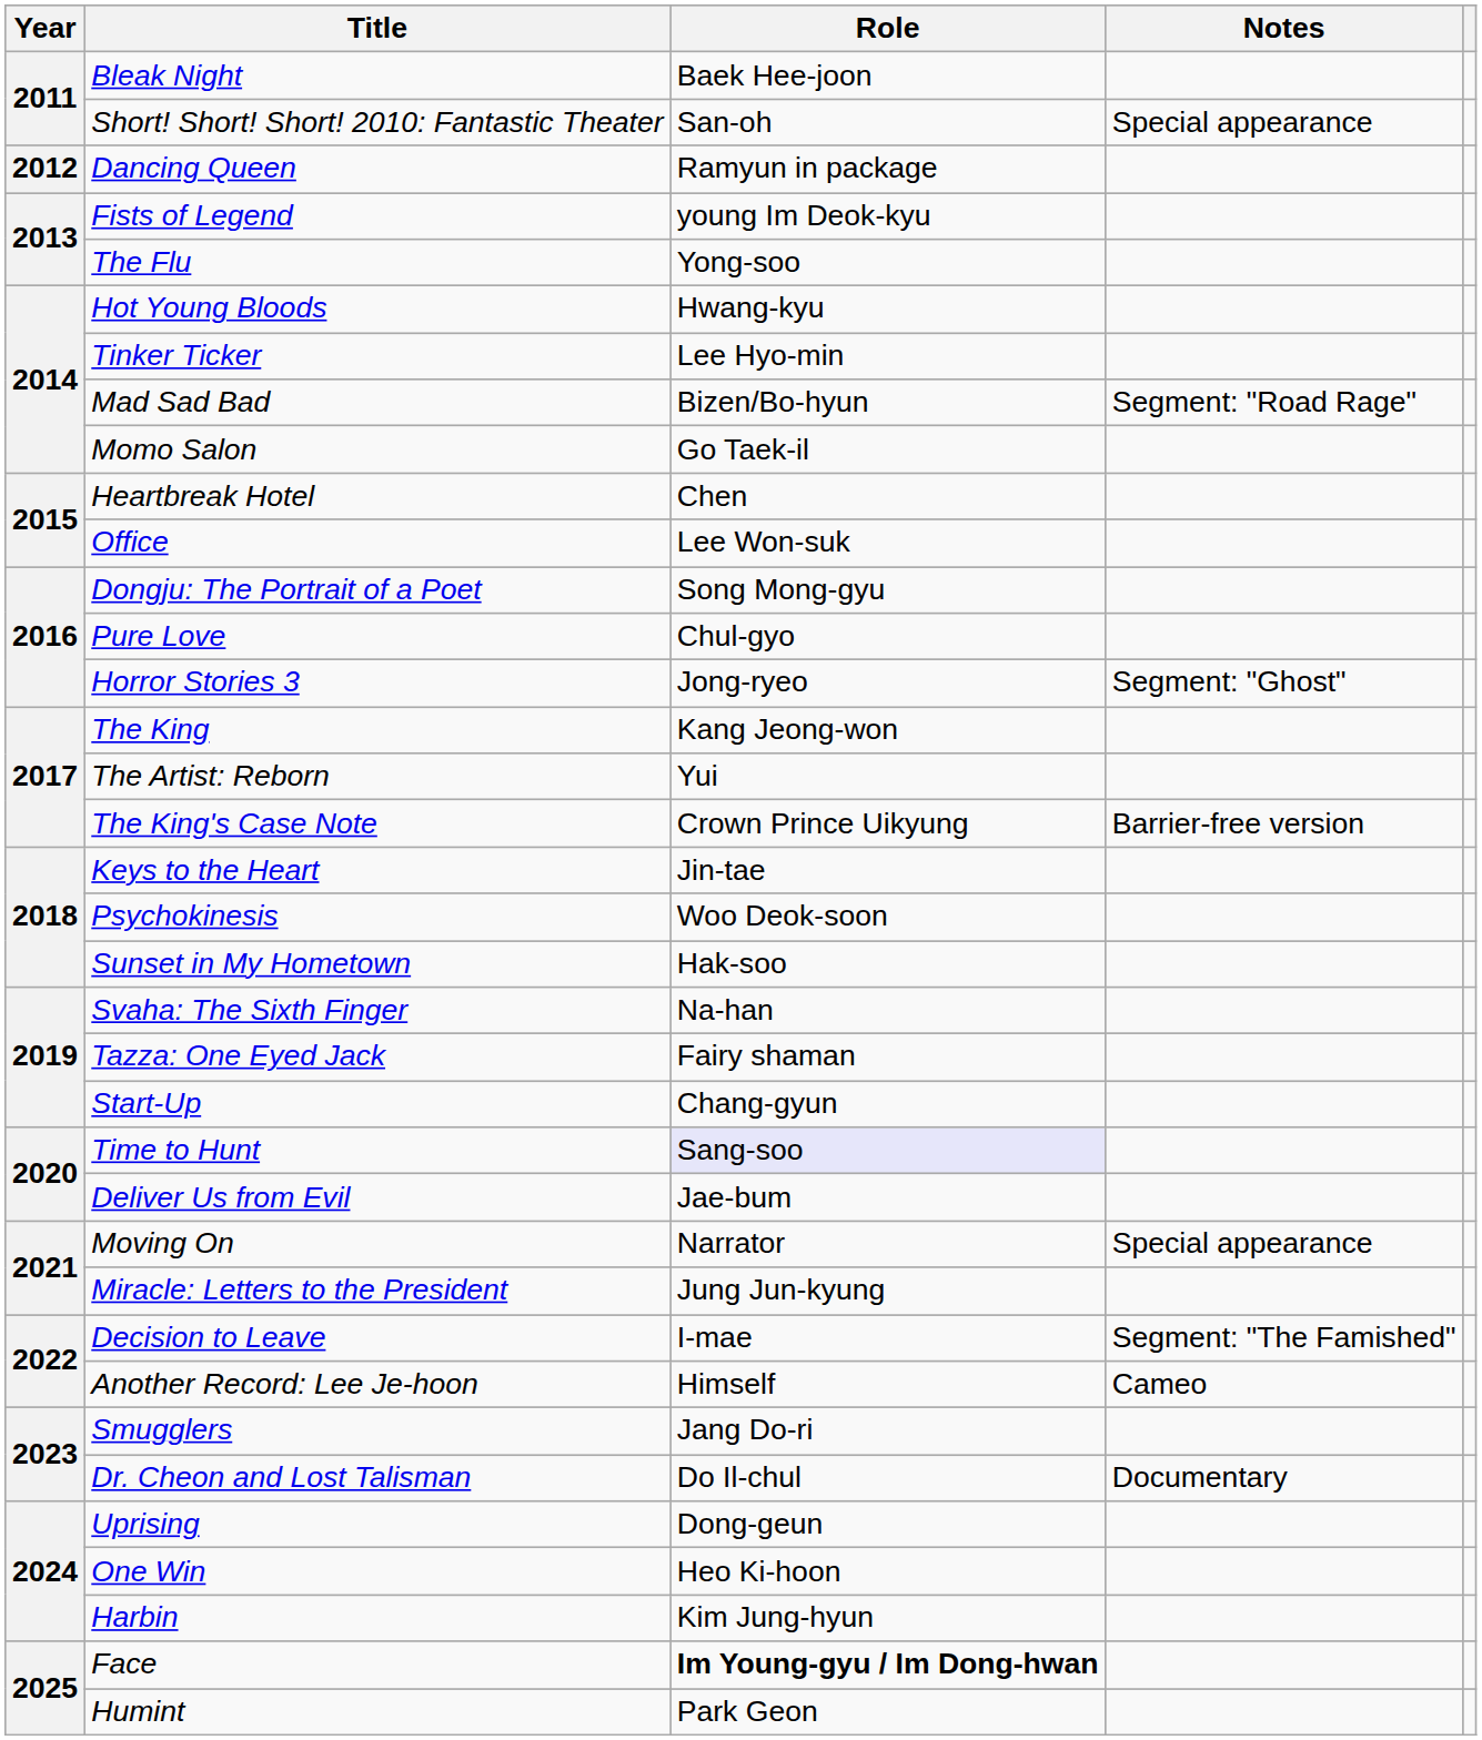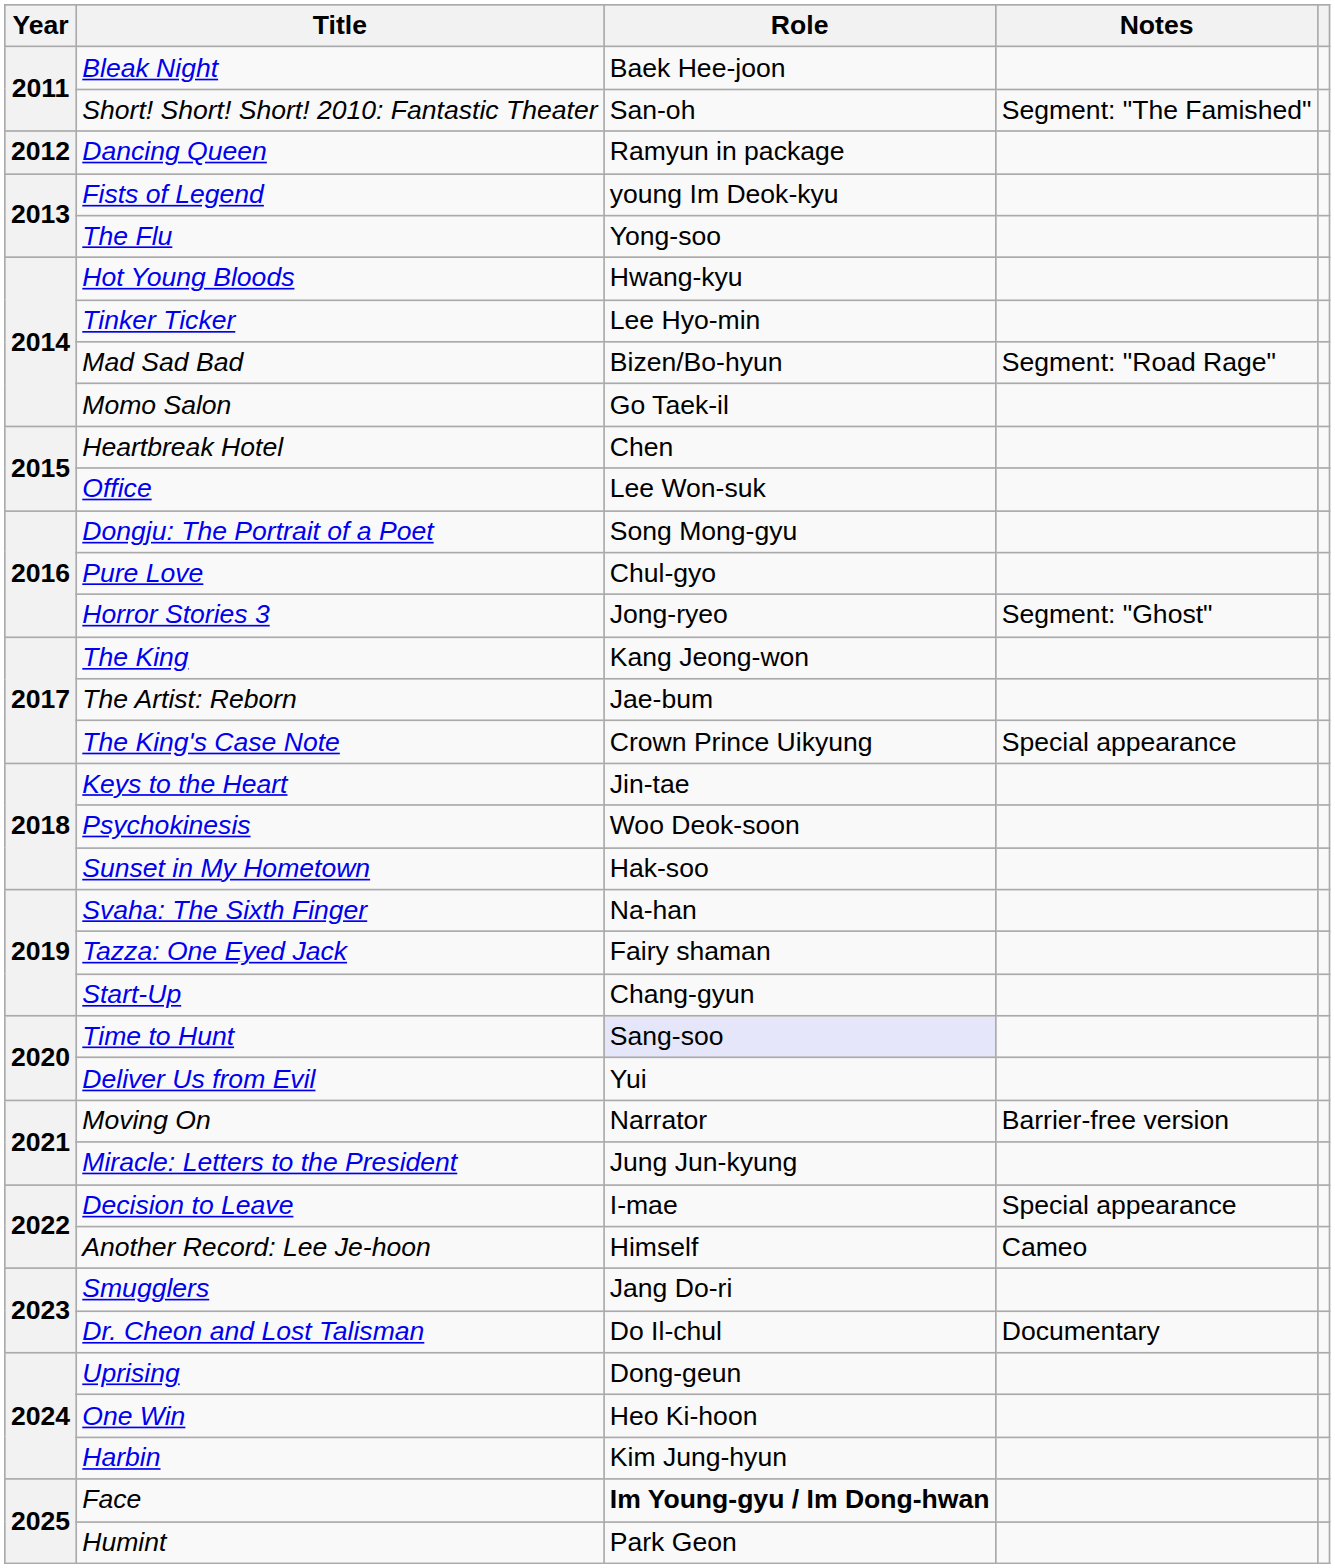Short! Short! Short! 2010: Fantastic Theater | Notes: Special appearance -> Segment: "The Famished"
The Artist: Reborn | Role: Yui -> Jae-bum
The King's Case Note | Notes: Barrier-free version -> Special appearance
Deliver Us from Evil | Role: Jae-bum -> Yui
Moving On | Notes: Special appearance -> Barrier-free version
Decision to Leave | Notes: Segment: "The Famished" -> Special appearance
